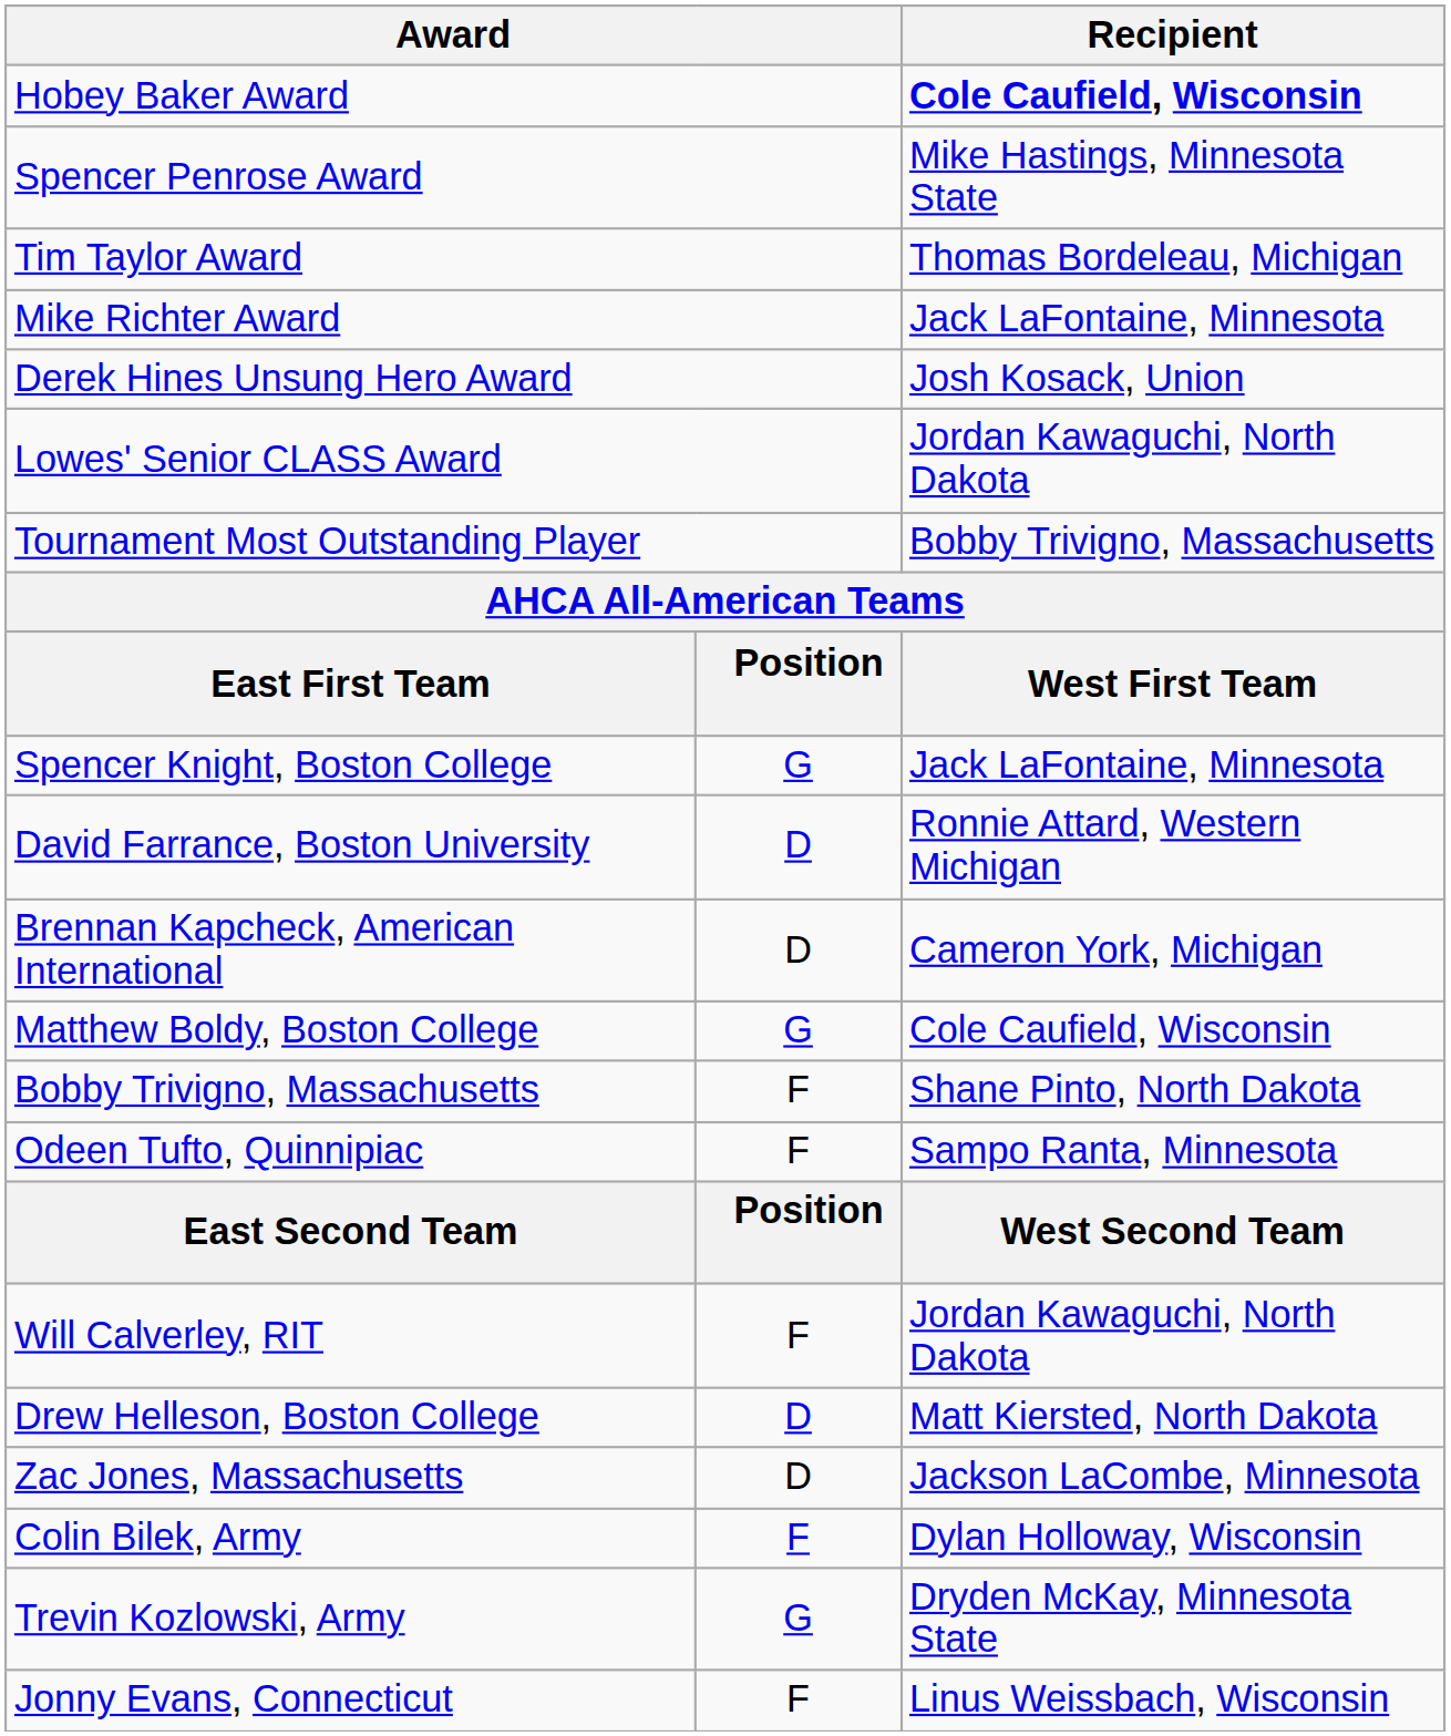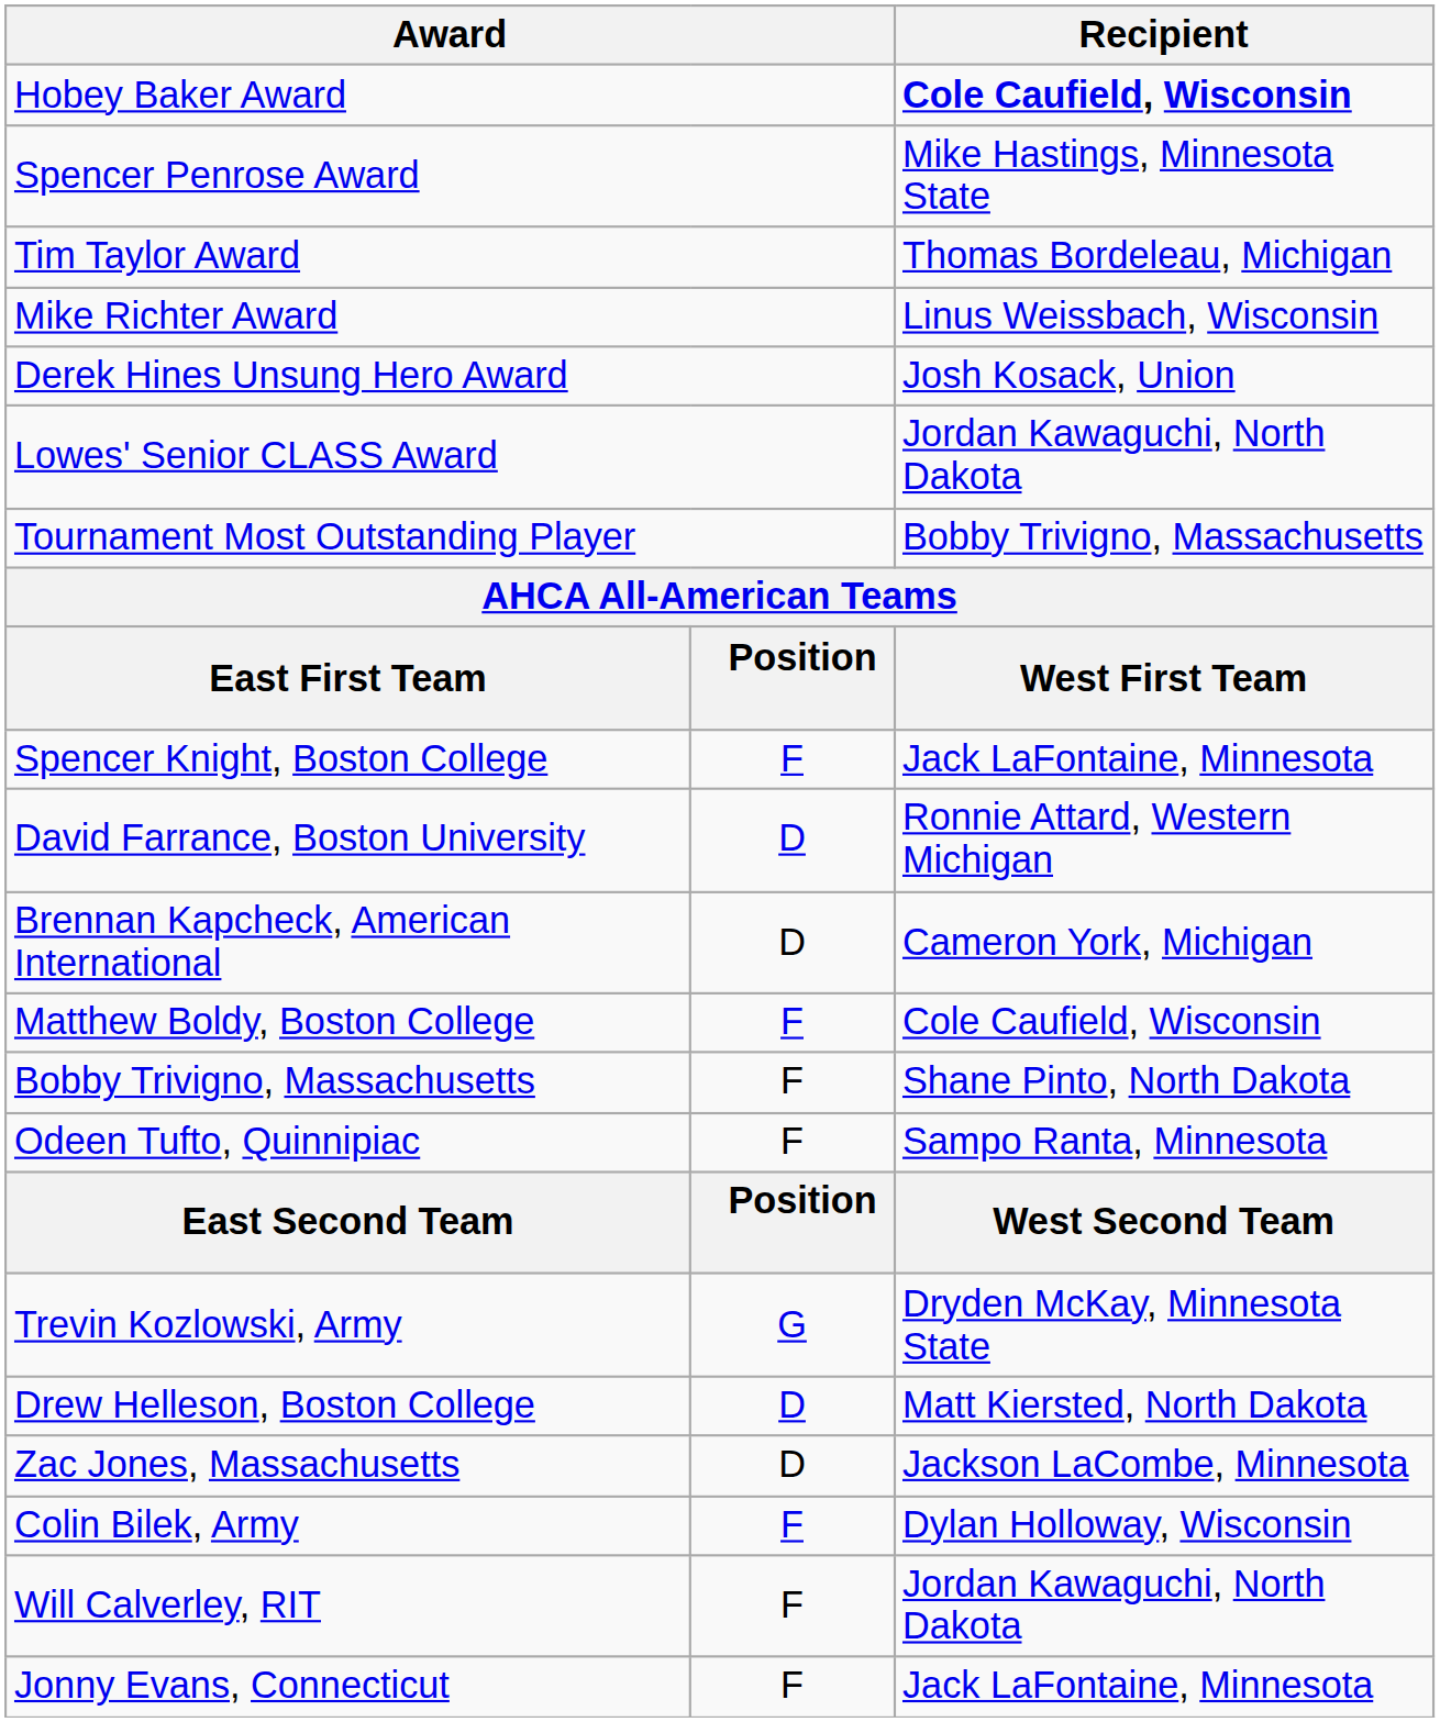Mike Richter Award | Recipient: Jack LaFontaine, Minnesota -> Linus Weissbach, Wisconsin
Spencer Knight, Boston College | column 2: G -> F
Matthew Boldy, Boston College | column 2: G -> F
rows swapped: Trevin Kozlowski, Army <-> Will Calverley, RIT
Jonny Evans, Connecticut | Recipient: Linus Weissbach, Wisconsin -> Jack LaFontaine, Minnesota
